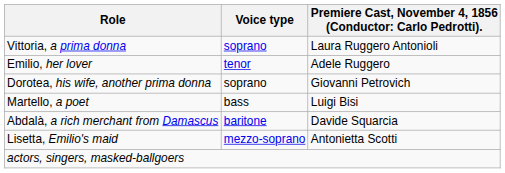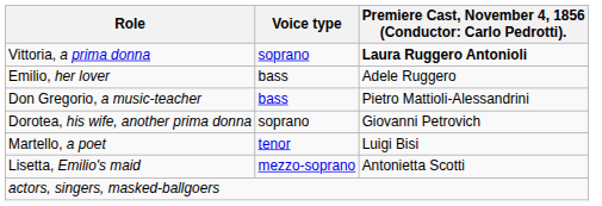Vittoria, a prima donna | column 3: normal -> bold
Emilio, her lover | Voice type: tenor -> bass
+ row: Don Gregorio, a music-teacher | bass | Pietro Mattioli-Alessandrini
Martello, a poet | Voice type: bass -> tenor
- row: Abdalà, a rich merchant from Damascus | baritone | Davide Squarcia
